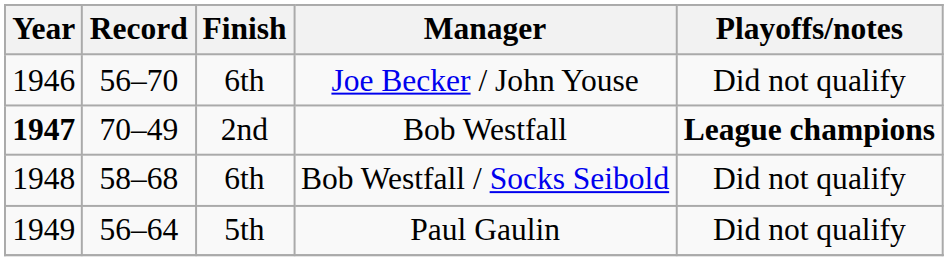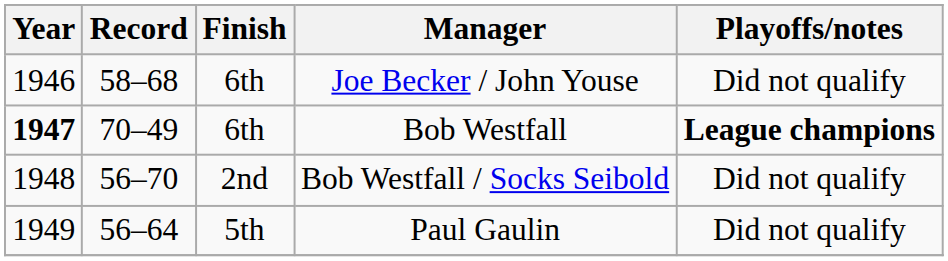Joe Becker / John Youse | Record: 56–70 -> 58–68
Bob Westfall | Finish: 2nd -> 6th
Bob Westfall / Socks Seibold | Record: 58–68 -> 56–70
Bob Westfall / Socks Seibold | Finish: 6th -> 2nd
